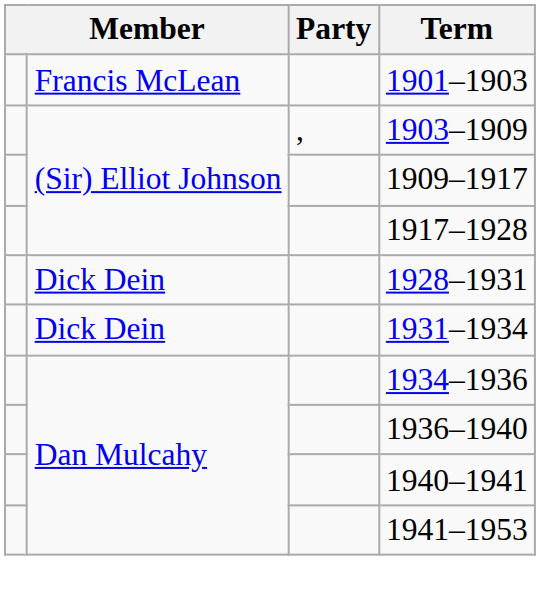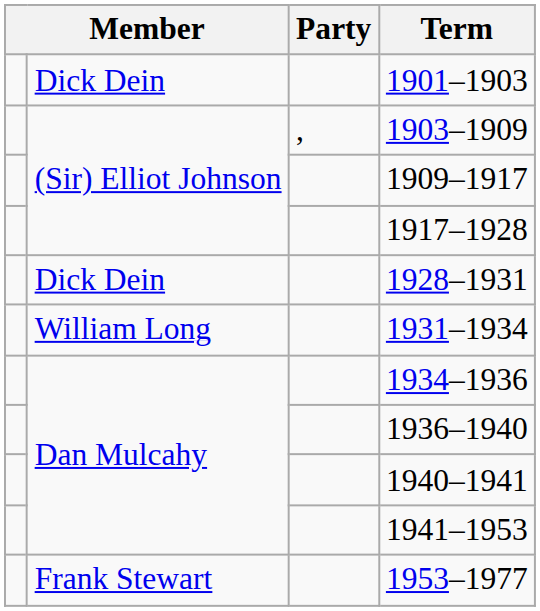1901–1903 | column 2: Francis McLean -> Dick Dein
1931–1934 | column 2: Dick Dein -> William Long
+ row: Frank Stewart | 1953–1977
